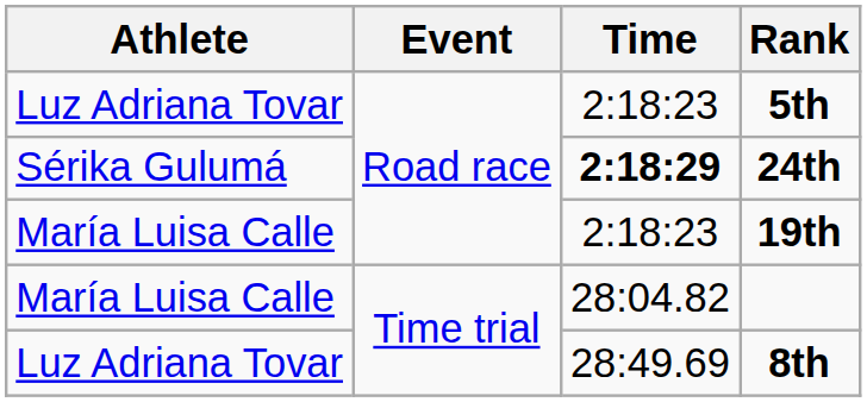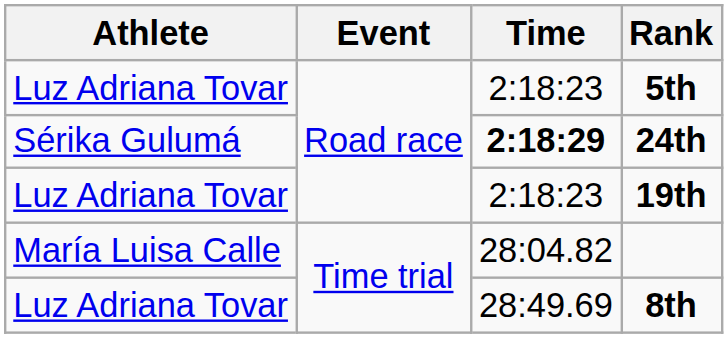19th | Athlete: María Luisa Calle -> Luz Adriana Tovar
